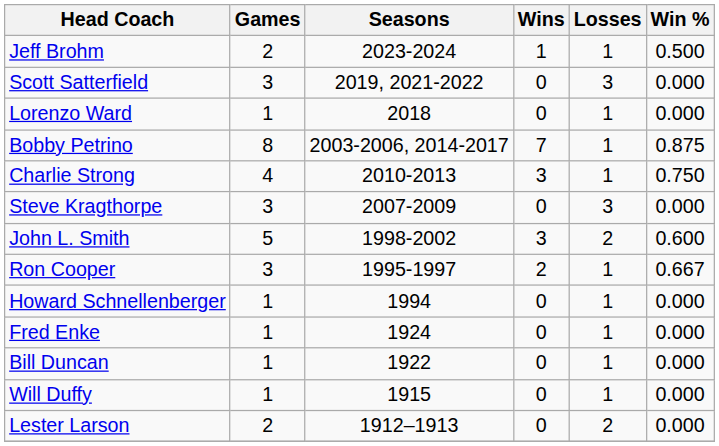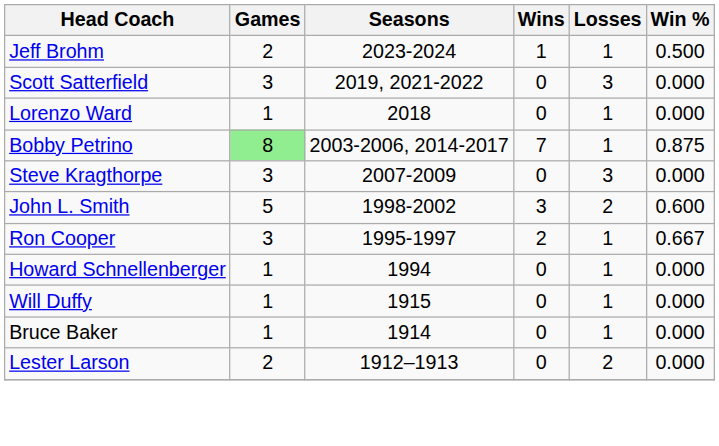Bobby Petrino | Games: no background -> lightgreen background
- row: Charlie Strong | 4 | 2010-2013 | 3 | 1 | 0.750
- row: Fred Enke | 1 | 1924 | 0 | 1 | 0.000
- row: Bill Duncan | 1 | 1922 | 0 | 1 | 0.000
+ row: Bruce Baker | 1 | 1914 | 0 | 1 | 0.000
